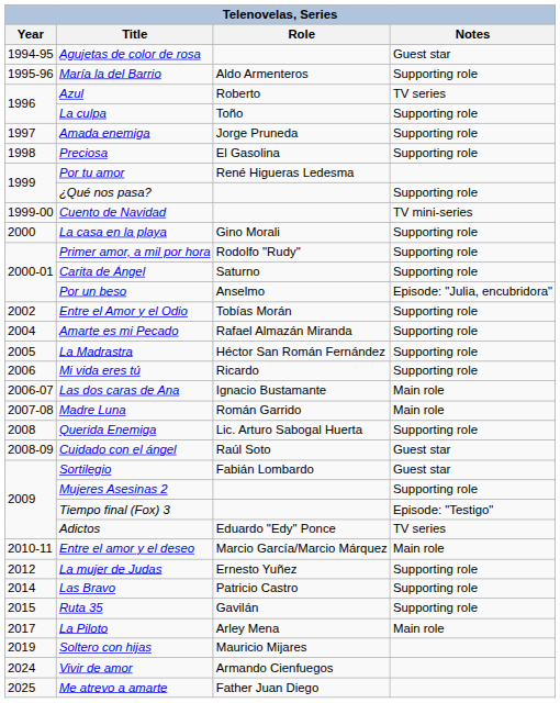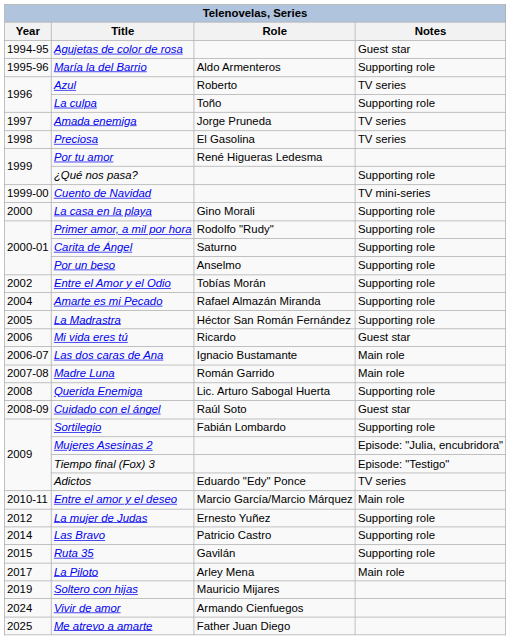Amada enemiga | Notes: Supporting role -> TV series
Preciosa | Notes: Supporting role -> TV series
Por un beso | Notes: Episode: "Julia, encubridora" -> Supporting role
Mi vida eres tú | Notes: Supporting role -> Guest star
Sortilegio | Notes: Guest star -> Supporting role
Mujeres Asesinas 2 | Notes: Supporting role -> Episode: "Julia, encubridora"
